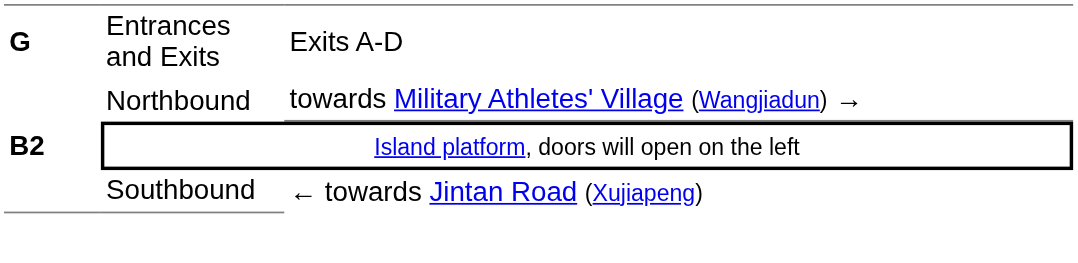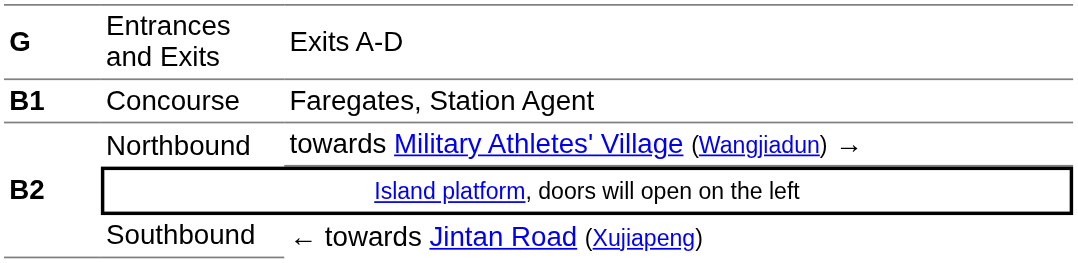+ row: B1 | Concourse | Faregates, Station Agent
